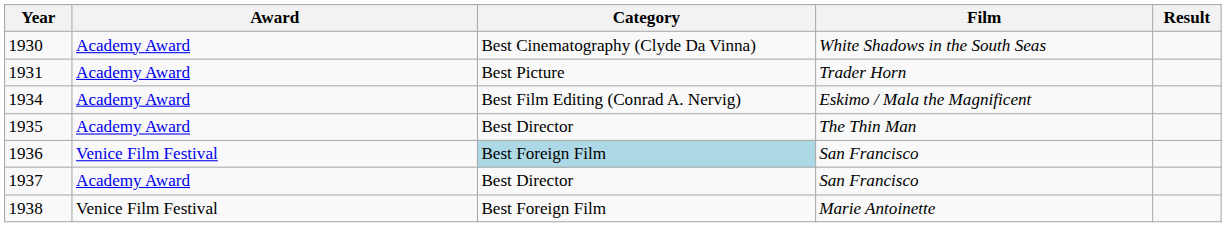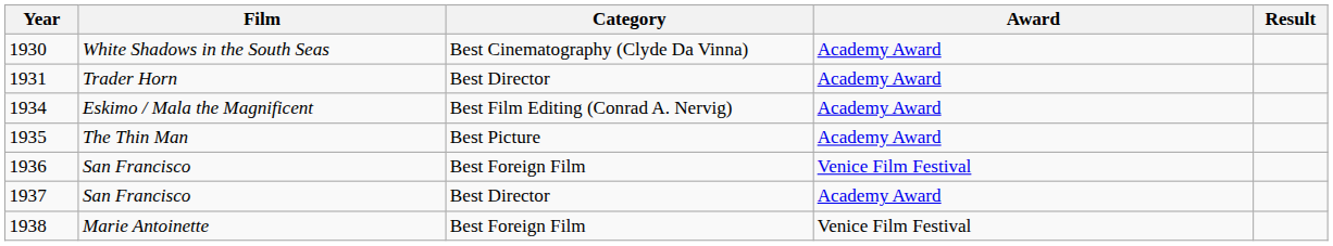columns swapped: Award <-> Film
1931 | Category: Best Picture -> Best Director
1935 | Category: Best Director -> Best Picture
1936 | Category: lightblue background -> no background
